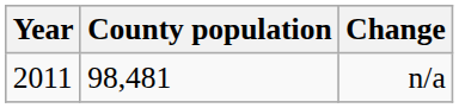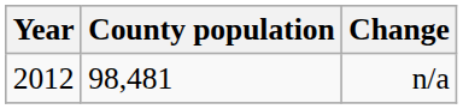n/a | Year: 2011 -> 2012
